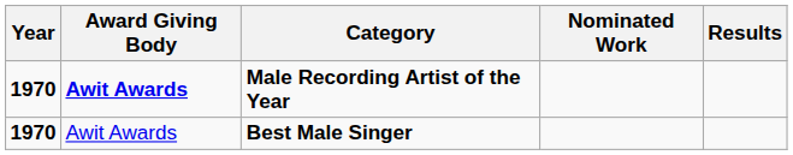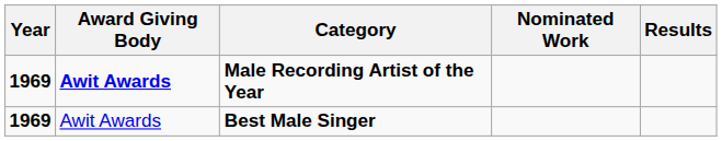Male Recording Artist of the Year | Year: 1970 -> 1969
Best Male Singer | Year: 1970 -> 1969
